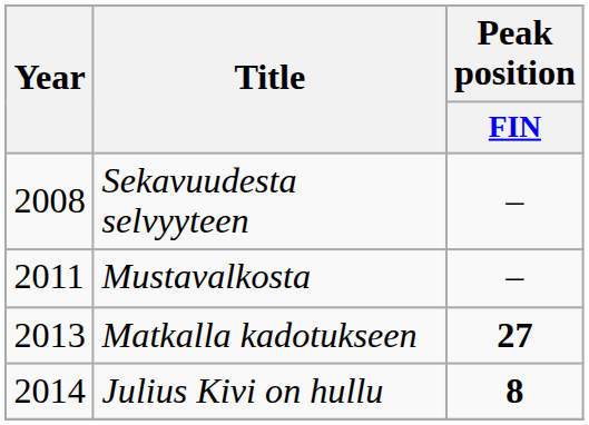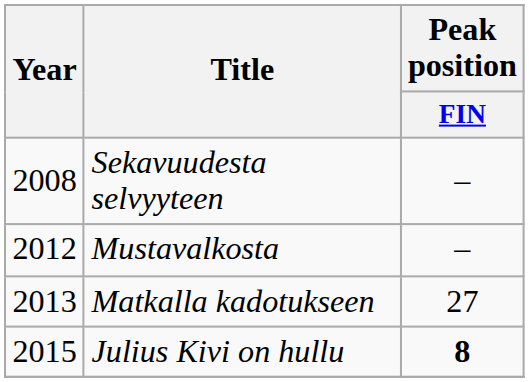Mustavalkosta | Year: 2011 -> 2012
Matkalla kadotukseen | Peak position / FIN: bold -> normal
Julius Kivi on hullu | Year: 2014 -> 2015
